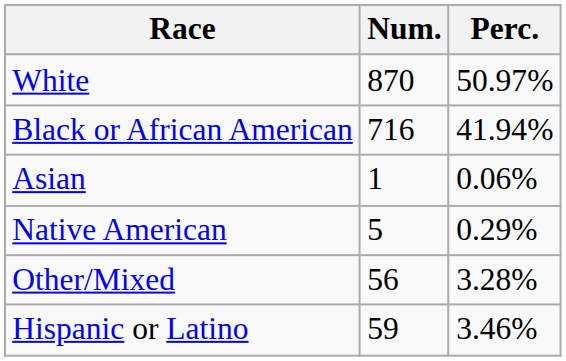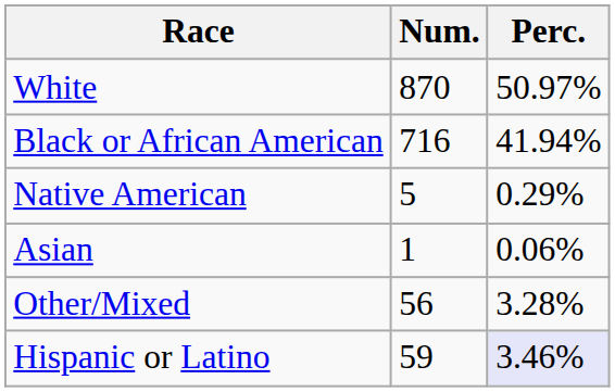rows swapped: Native American <-> Asian
Hispanic or Latino | Perc.: no background -> lavender background
